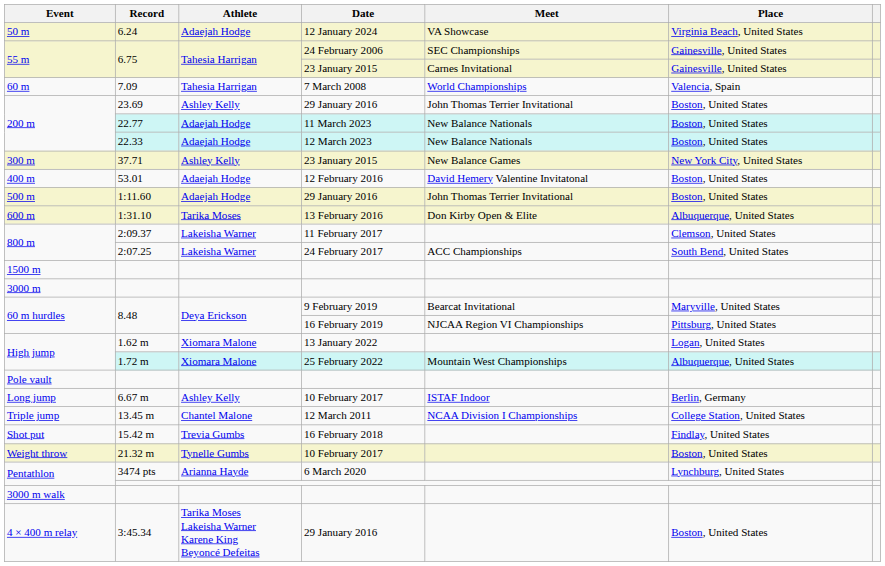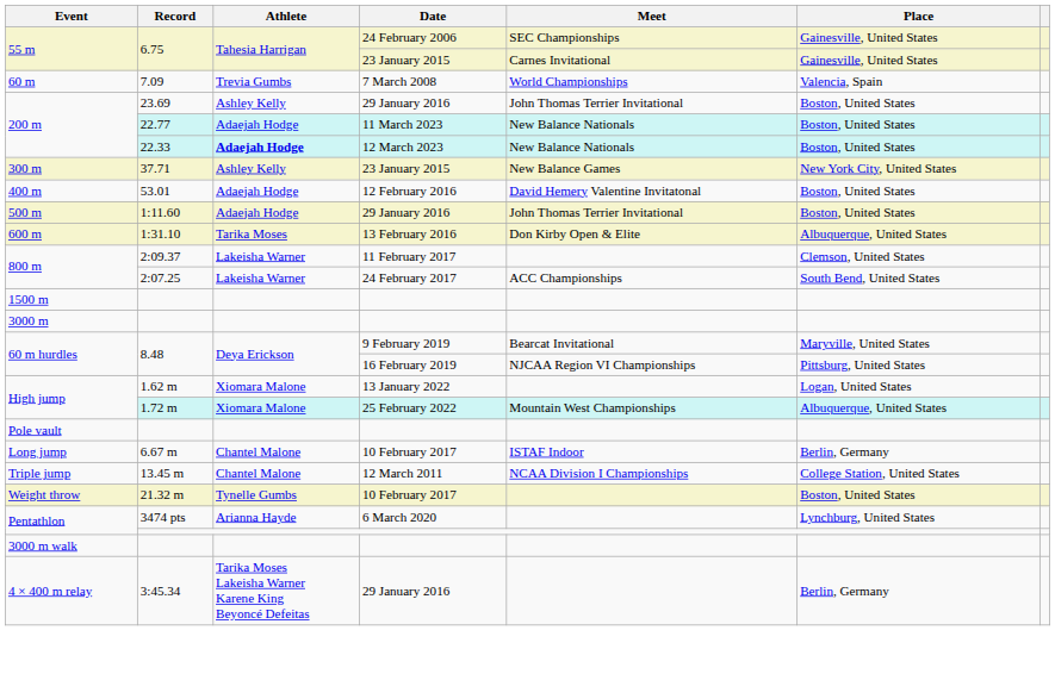- row: 50 m | 6.24 | Adaejah Hodge | 12 January 2024 | VA Showcase | Virginia Beach, United States
7.09 | Athlete: Tahesia Harrigan -> Trevia Gumbs
22.33 | Athlete: normal -> bold
6.67 m | Athlete: Ashley Kelly -> Chantel Malone
- row: Shot put | 15.42 m | Trevia Gumbs | 16 February 2018 | Findlay, United States
3:45.34 | Place: Boston, United States -> Berlin, Germany
